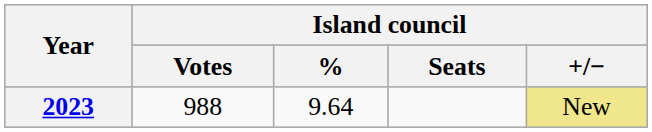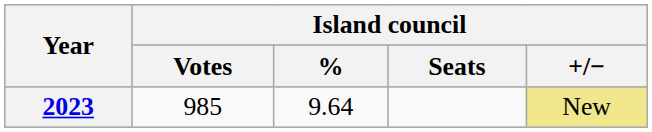2023 | Island council / Votes: 988 -> 985
